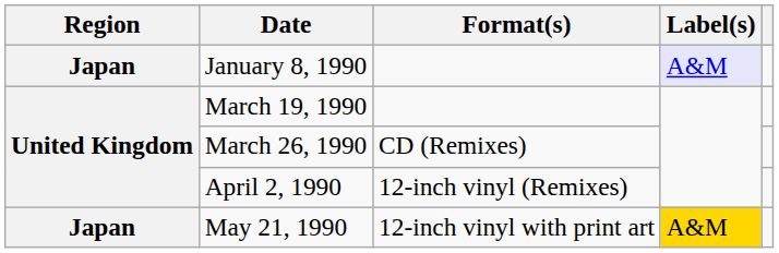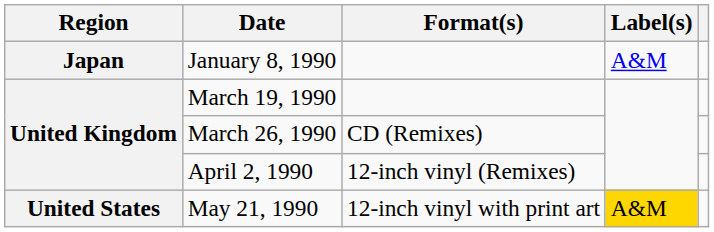January 8, 1990 | Label(s): lavender background -> no background
May 21, 1990 | Region: Japan -> United States
